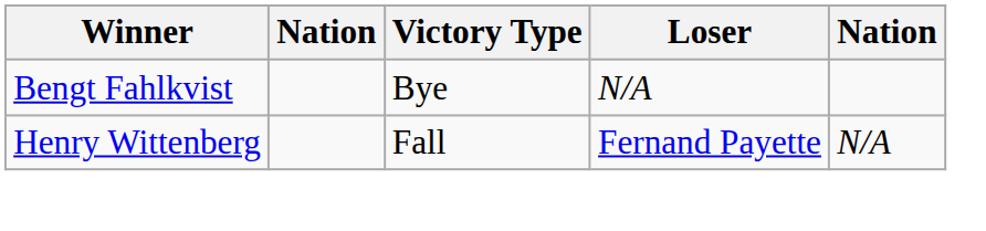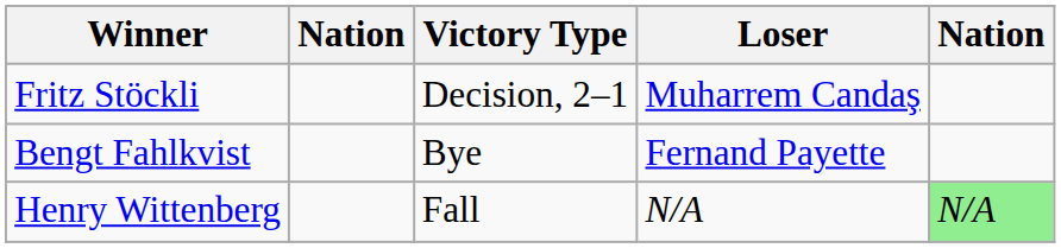+ row: Fritz Stöckli | Decision, 2–1 | Muharrem Candaş
Bengt Fahlkvist | Loser: N/A -> Fernand Payette
Henry Wittenberg | Loser: Fernand Payette -> N/A
Henry Wittenberg | column 5: no background -> lightgreen background
